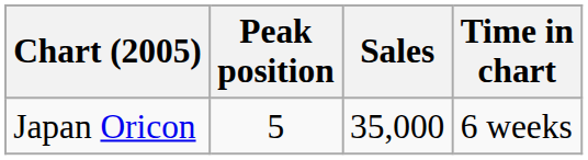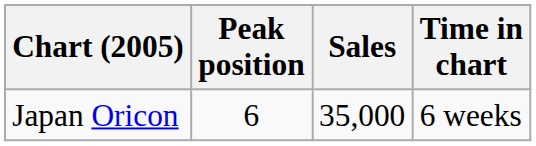Japan Oricon | Peak position: 5 -> 6
